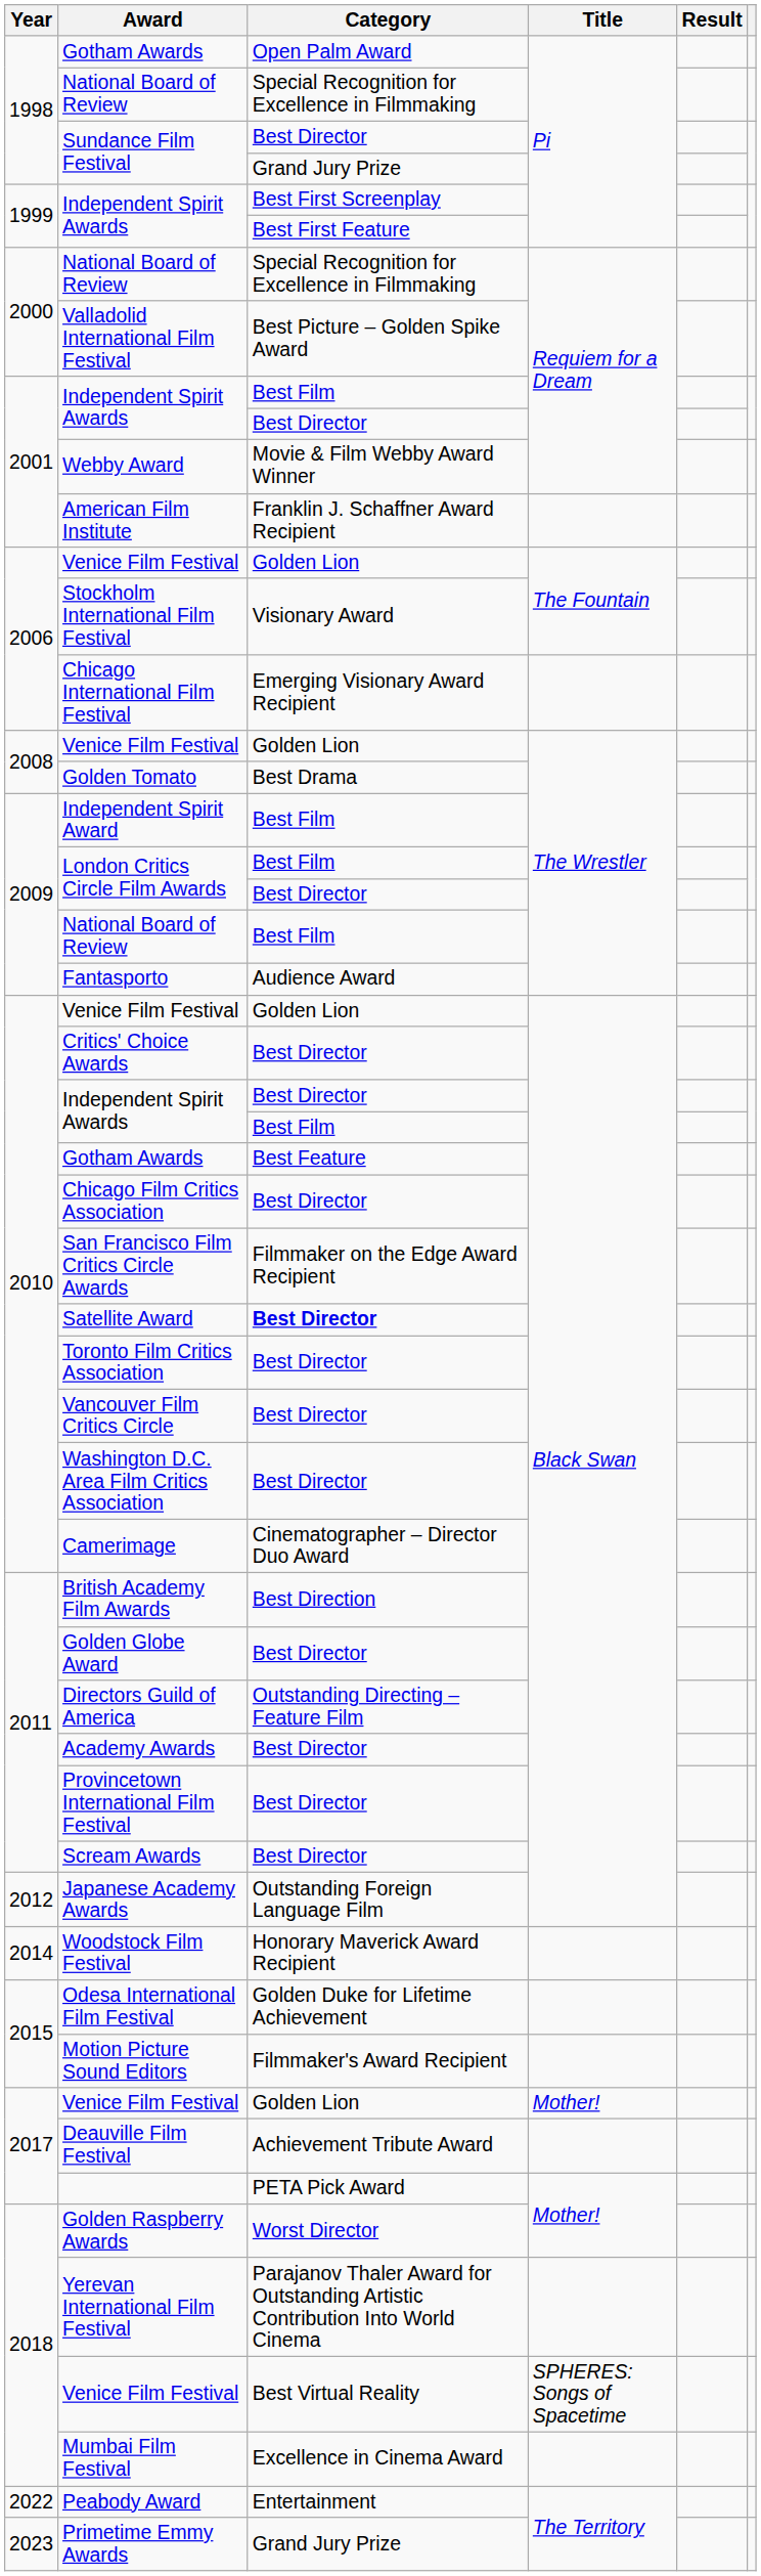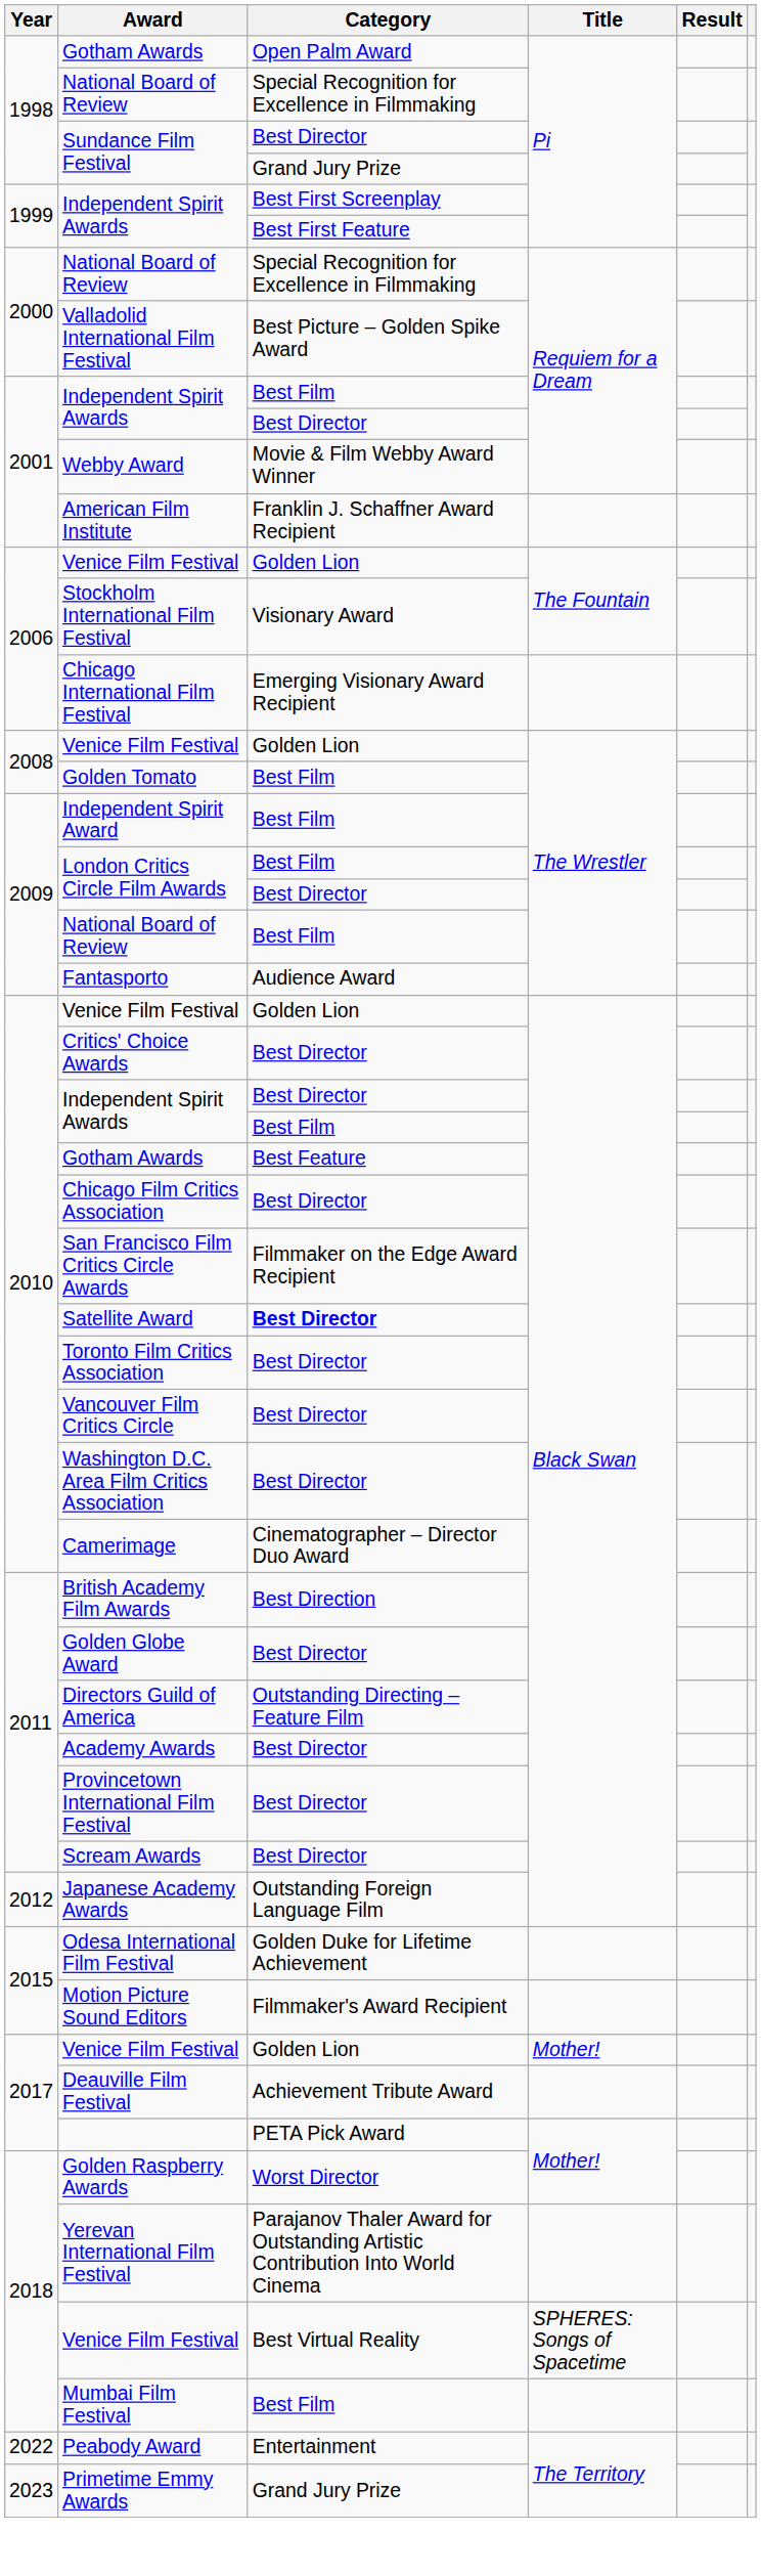Golden Tomato | Category: Best Drama -> Best Film
- row: 2014 | Woodstock Film Festival | Honorary Maverick Award Recipient
Mumbai Film Festival | Category: Excellence in Cinema Award -> Best Film
